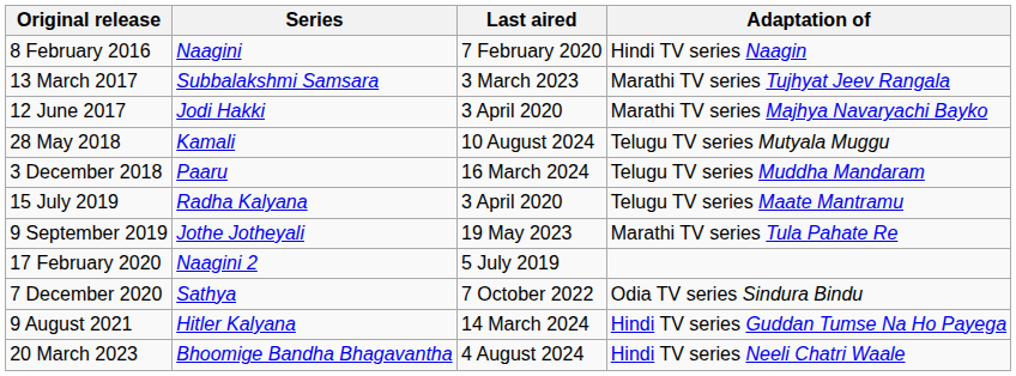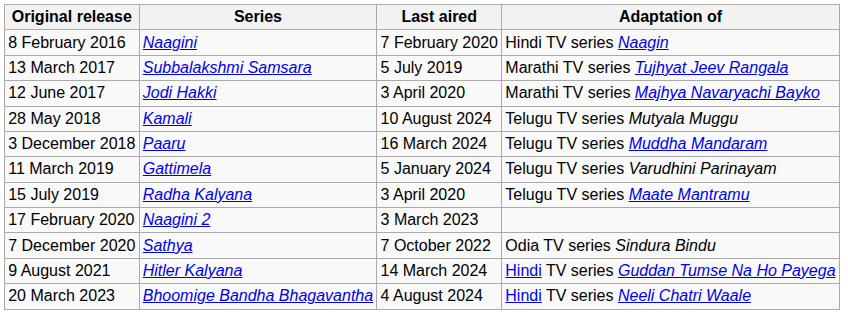13 March 2017 | Last aired: 3 March 2023 -> 5 July 2019
+ row: 11 March 2019 | Gattimela | 5 January 2024 | Telugu TV series Varudhini Parinayam
- row: 9 September 2019 | Jothe Jotheyali | 19 May 2023 | Marathi TV series Tula Pahate Re
17 February 2020 | Last aired: 5 July 2019 -> 3 March 2023
